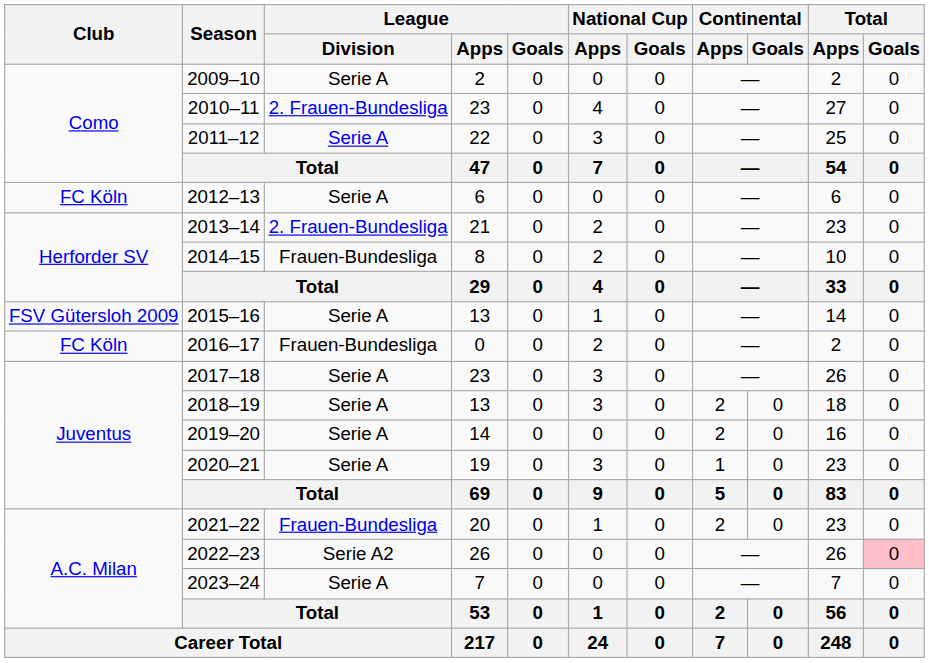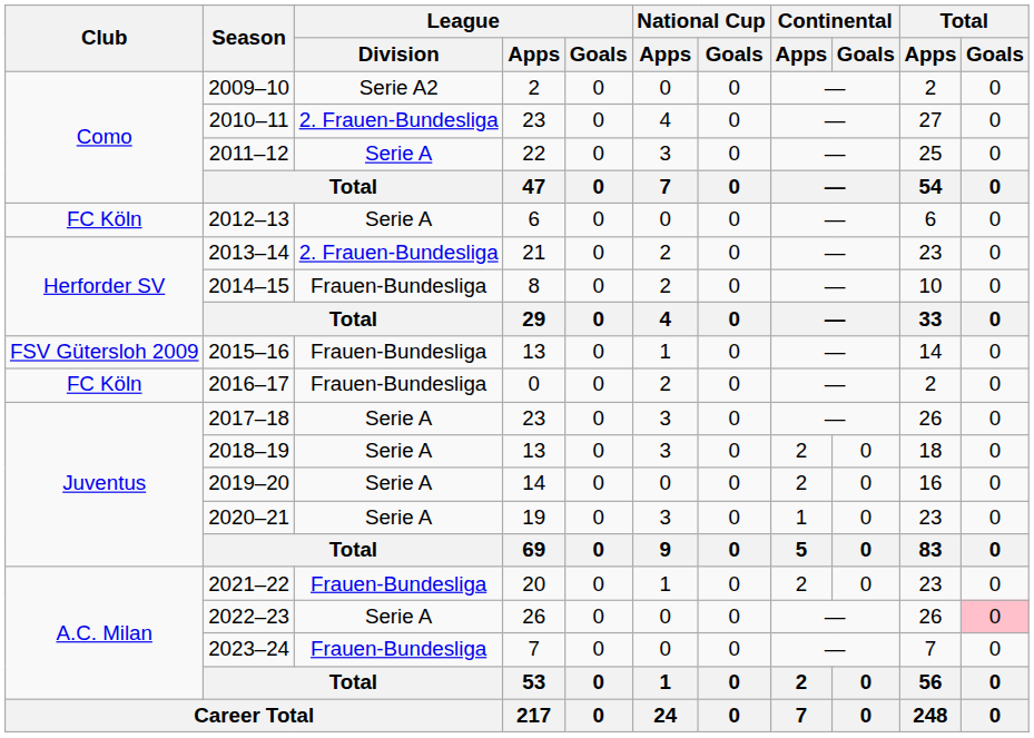2009–10 | League / Division: Serie A -> Serie A2
2015–16 | League / Division: Serie A -> Frauen-Bundesliga
2022–23 | League / Division: Serie A2 -> Serie A
2023–24 | League / Division: Serie A -> Frauen-Bundesliga
